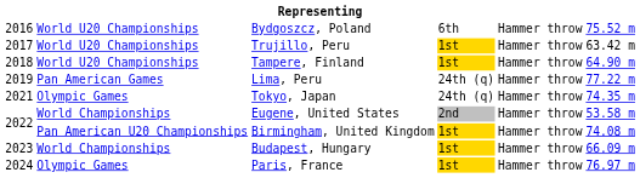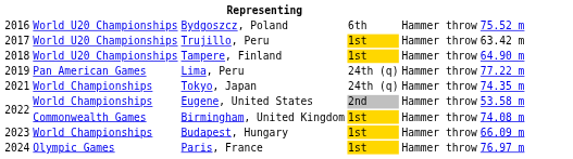Tokyo, Japan | column 2: Olympic Games -> World Championships
Birmingham, United Kingdom | column 2: Pan American U20 Championships -> Commonwealth Games
